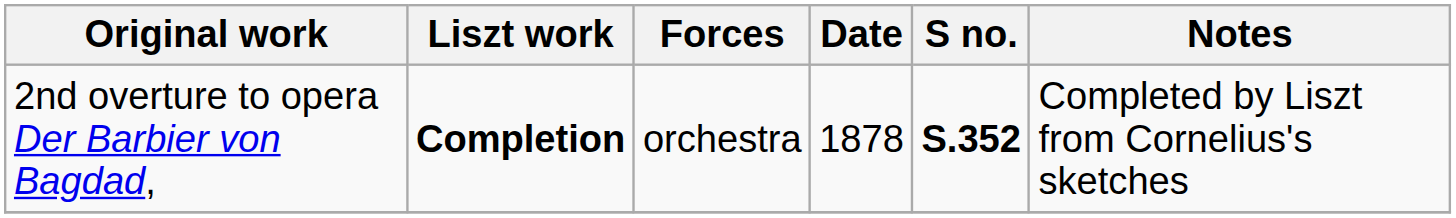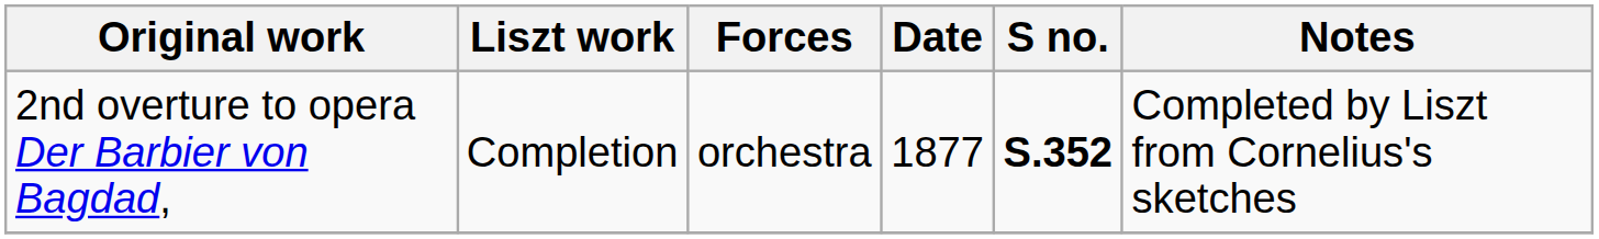2nd overture to opera Der Barbier von Bagdad, | Liszt work: bold -> normal
2nd overture to opera Der Barbier von Bagdad, | Date: 1878 -> 1877
